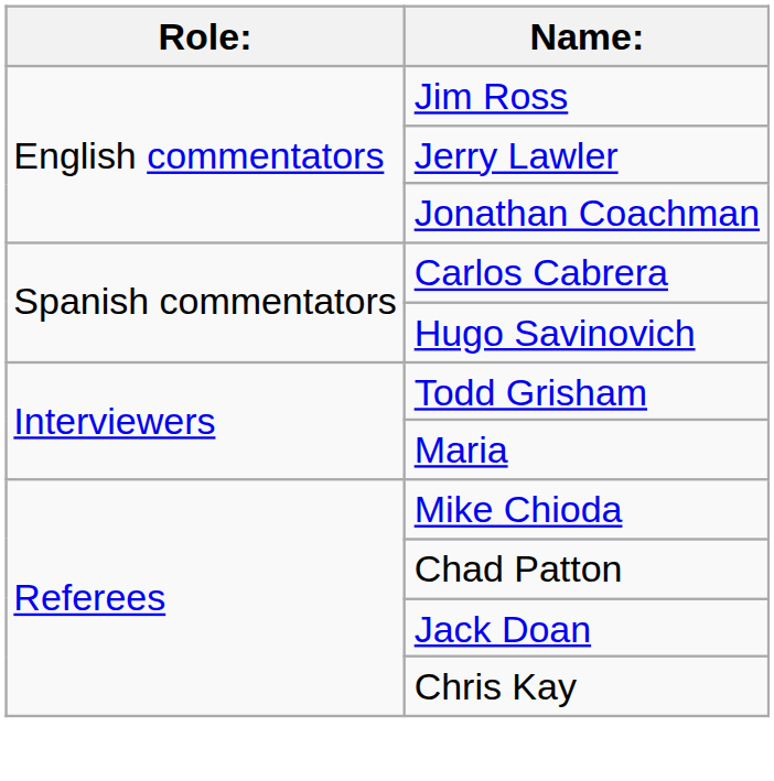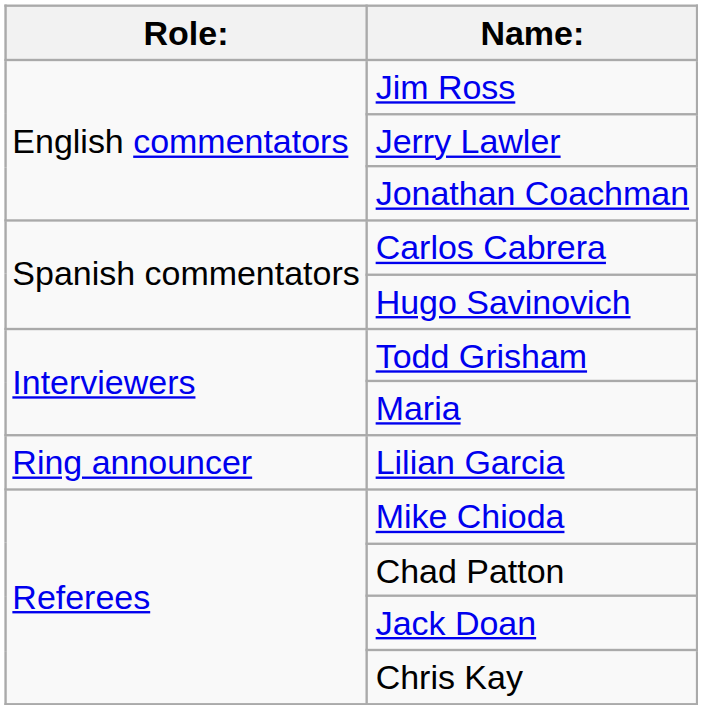+ row: Ring announcer | Lilian Garcia
